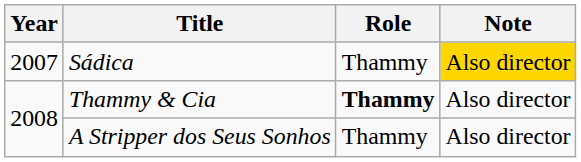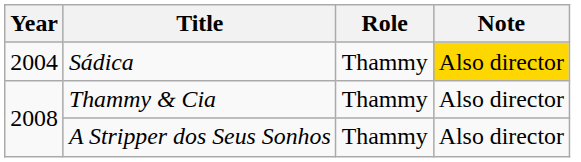Sádica | Year: 2007 -> 2004
Thammy & Cia | Role: bold -> normal
